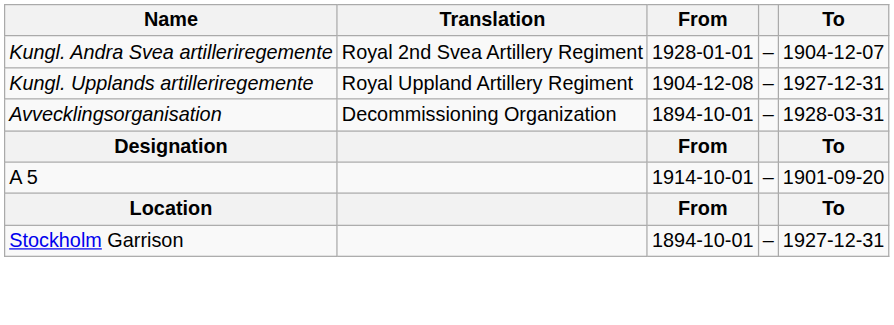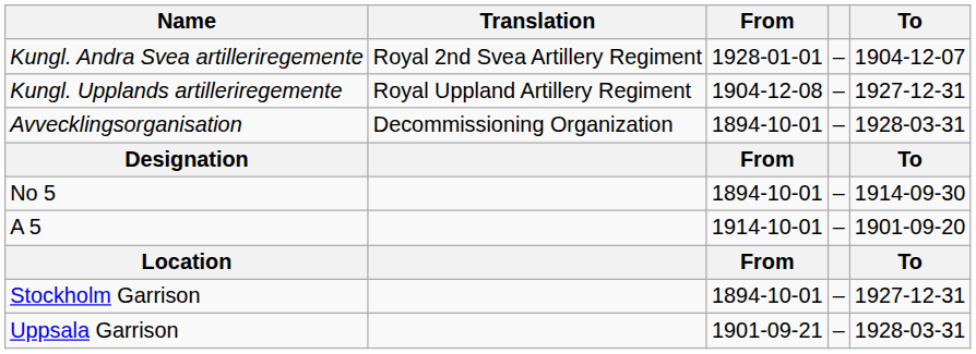+ row: No 5 | 1894-10-01 | – | 1914-09-30
+ row: Uppsala Garrison | 1901-09-21 | – | 1928-03-31
